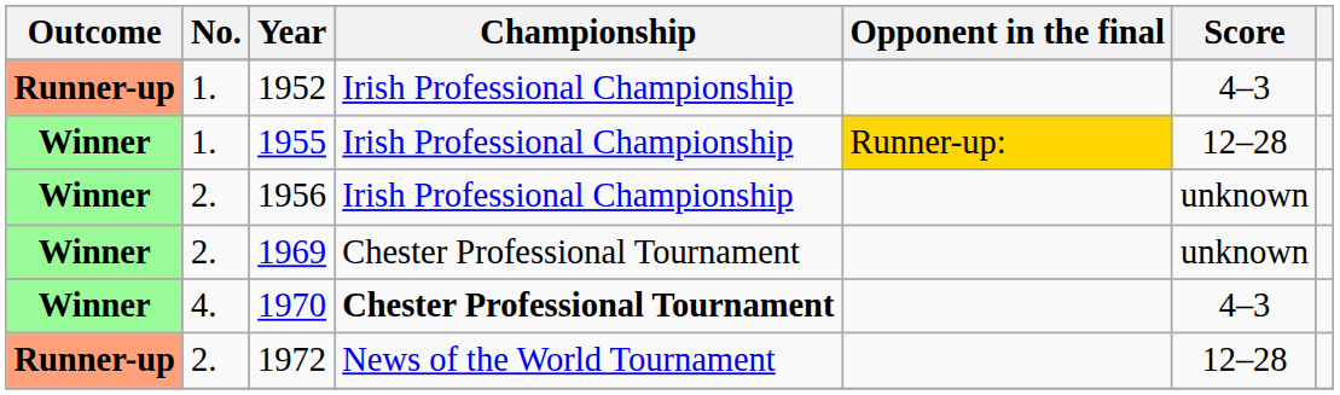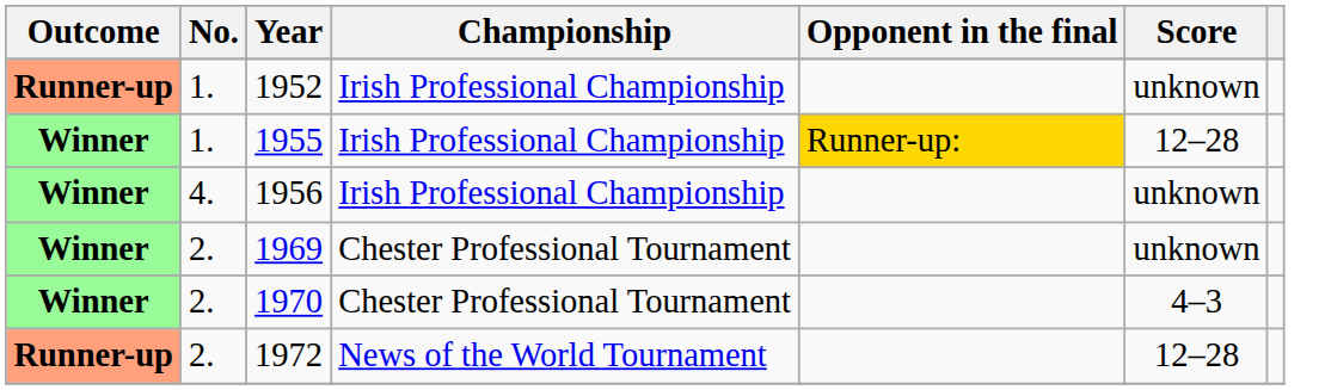1952 | Score: 4–3 -> unknown
1956 | No.: 2. -> 4.
1970 | No.: 4. -> 2.
1970 | Championship: bold -> normal
